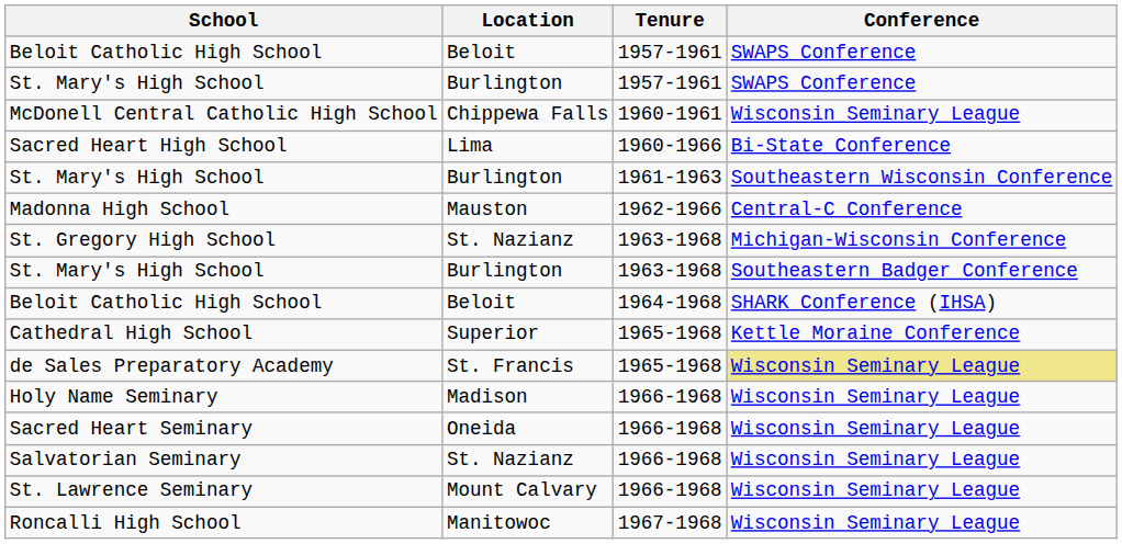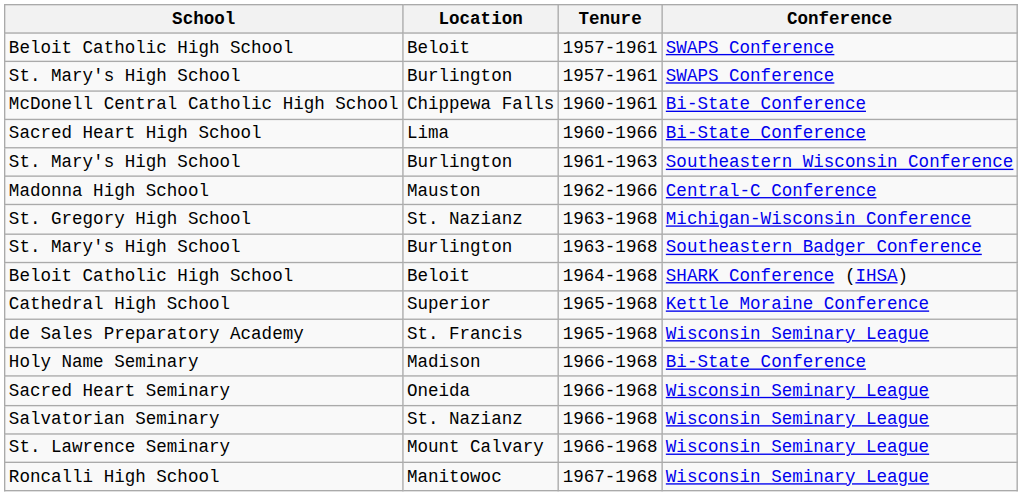McDonell Central Catholic High School | Conference: Wisconsin Seminary League -> Bi-State Conference
de Sales Preparatory Academy | Conference: khaki background -> no background
Holy Name Seminary | Conference: Wisconsin Seminary League -> Bi-State Conference
